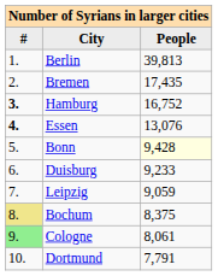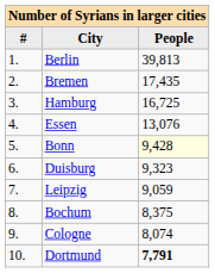Hamburg | #: bold -> normal
Hamburg | People: 16,752 -> 16,725
Essen | #: bold -> normal
Duisburg | People: 9,233 -> 9,323
Bochum | #: khaki background -> no background
Cologne | #: lightgreen background -> no background
Cologne | People: 8,061 -> 8,074
Dortmund | People: normal -> bold
